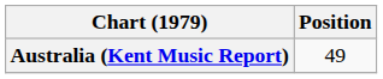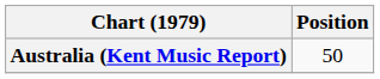Australia (Kent Music Report) | Position: 49 -> 50
